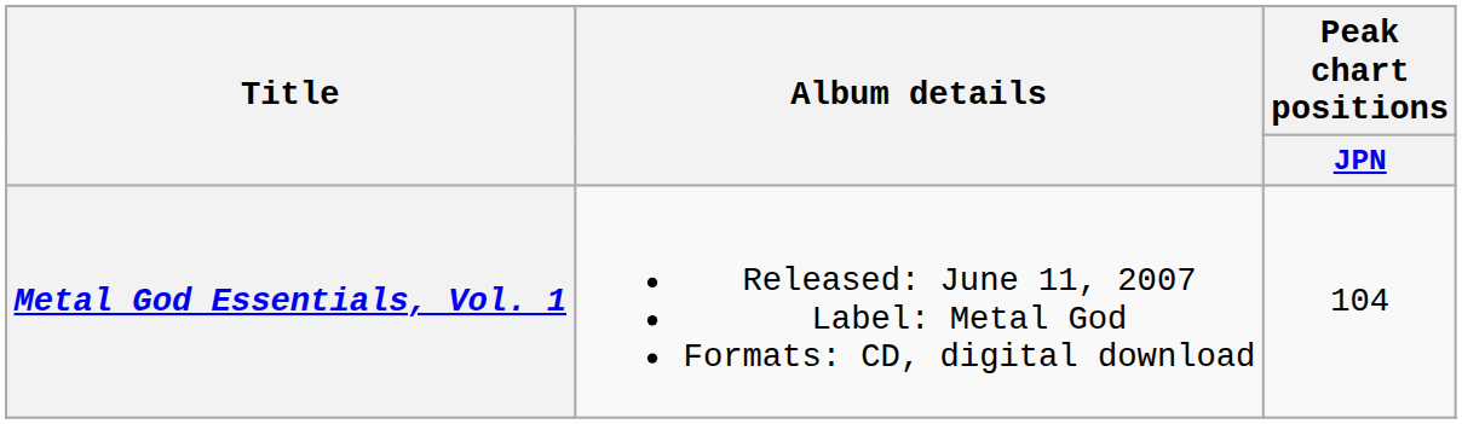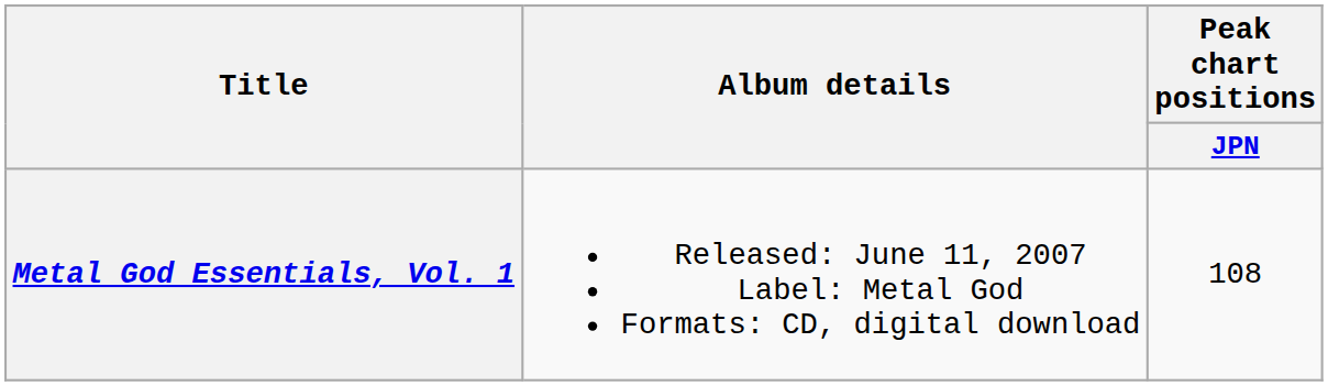Metal God Essentials, Vol. 1 | Peak chart positions / JPN: 104 -> 108
